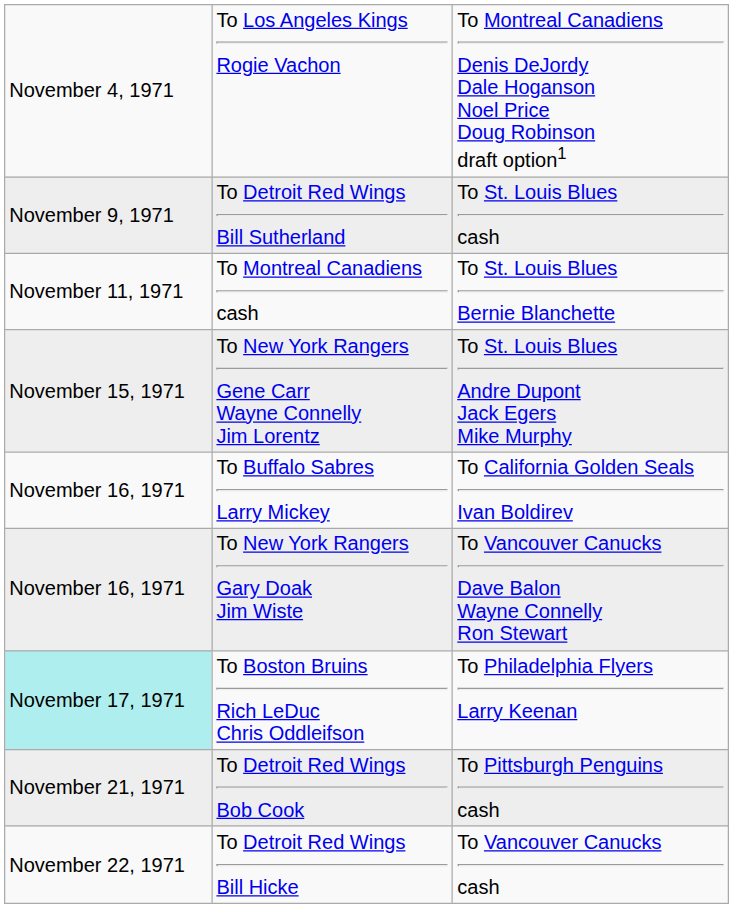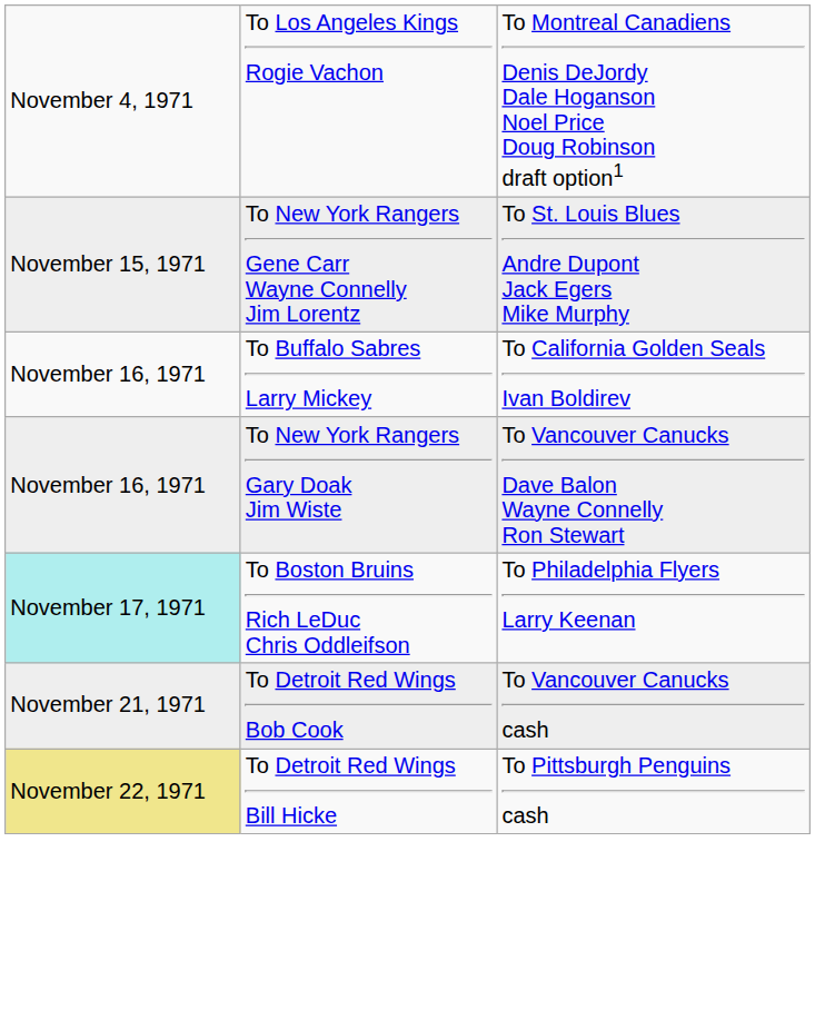- row: November 9, 1971 | To Detroit Red Wings Bill Sutherland | To St. Louis Blues cash
- row: November 11, 1971 | To Montreal Canadiens cash | To St. Louis Blues Bernie Blanchette
To Detroit Red Wings Bob Cook | column 3: To Pittsburgh Penguins cash -> To Vancouver Canucks cash
To Detroit Red Wings Bill Hicke | column 1: no background -> khaki background
To Detroit Red Wings Bill Hicke | column 3: To Vancouver Canucks cash -> To Pittsburgh Penguins cash
